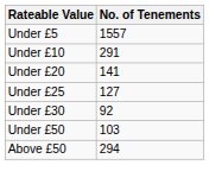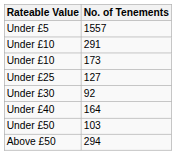+ row: Under £10 | 173
- row: Under £20 | 141
+ row: Under £40 | 164
